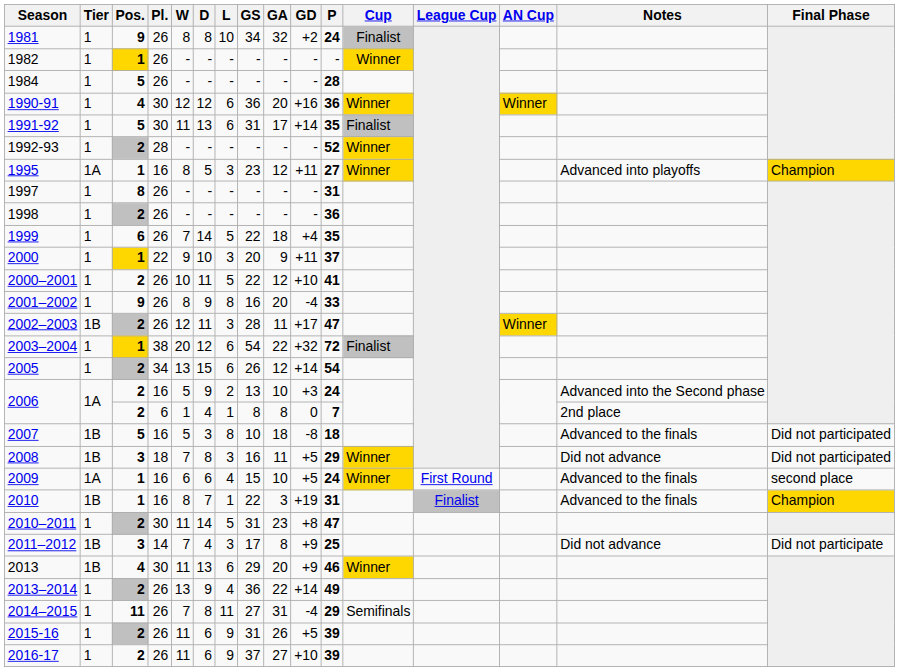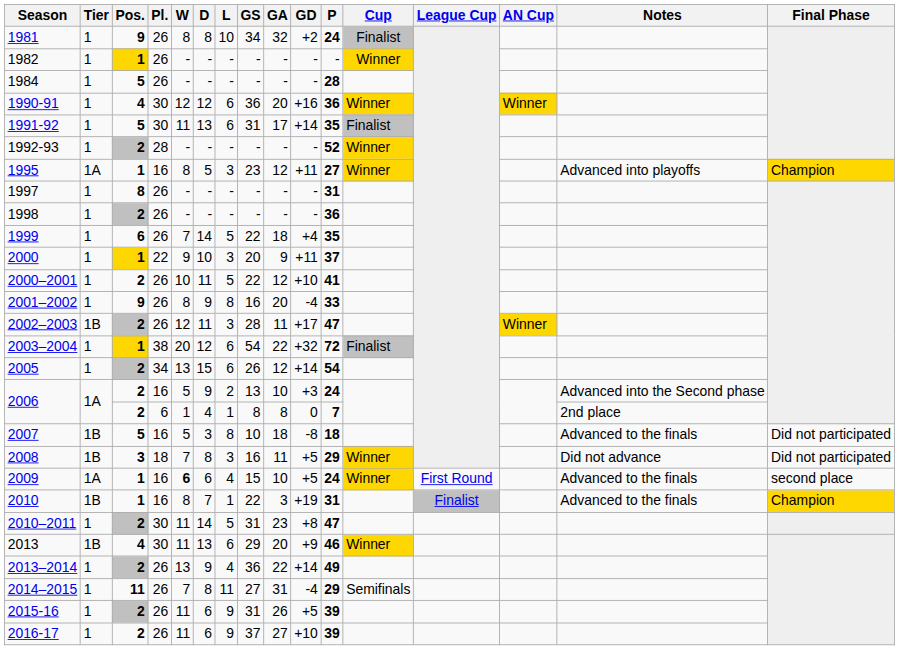2009 | W: normal -> bold
- row: 2011–2012 | 1B | 3 | 14 | 7 | 4 | 3 | 17 | 8 | +9 | 25 | Did not advance | Did not participate
